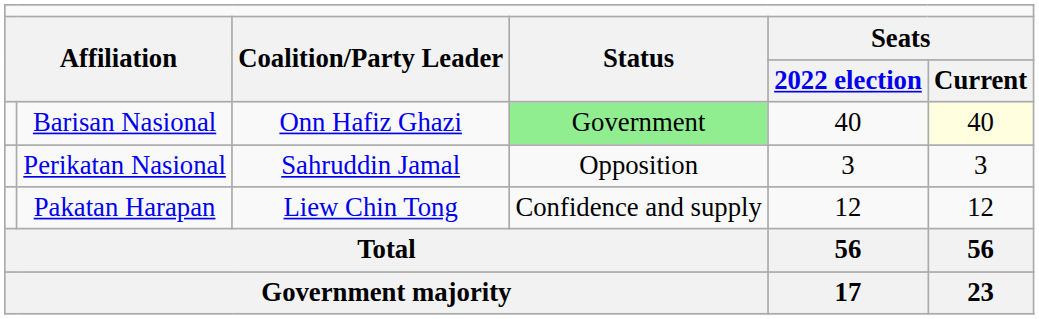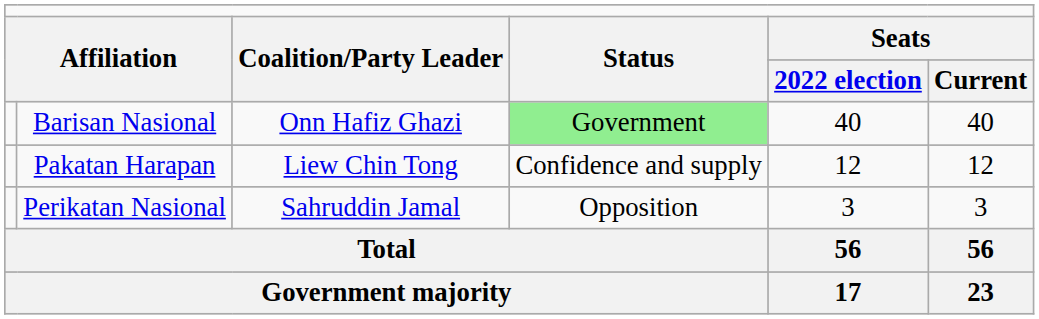Barisan Nasional | column 6: lightyellow background -> no background
rows swapped: Pakatan Harapan <-> Perikatan Nasional
